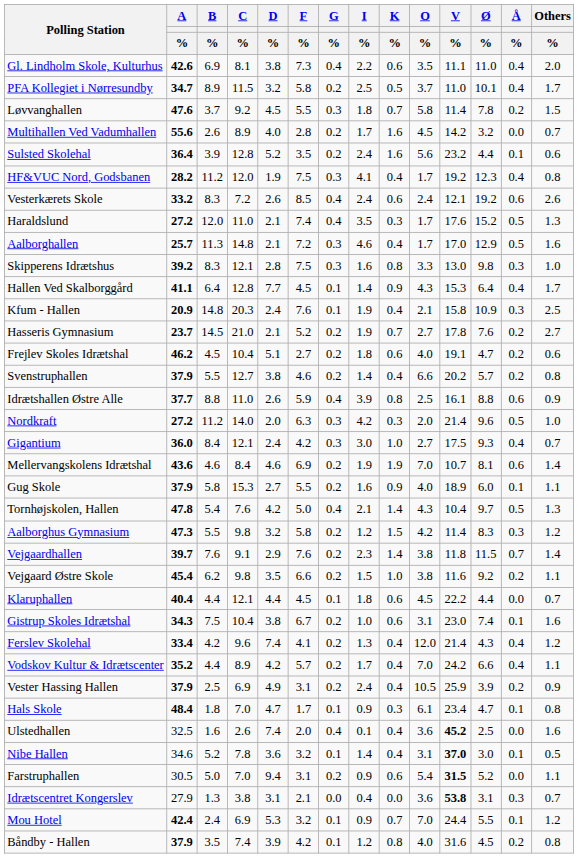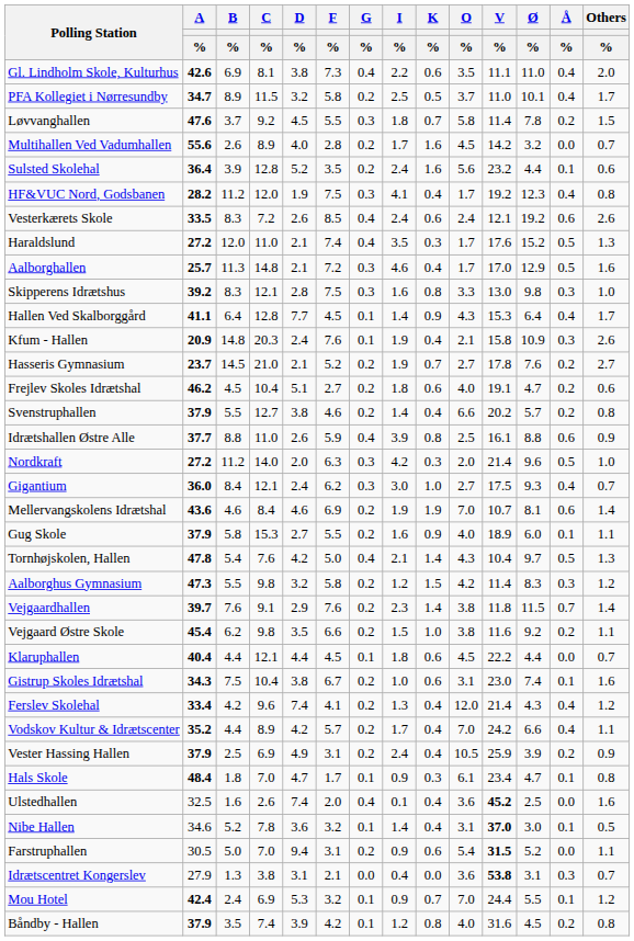Vesterkærets Skole | A / %: 33.2 -> 33.5
Kfum - Hallen | Others / %: 2.5 -> 2.6
Gigantium | F / %: 4.2 -> 6.2
